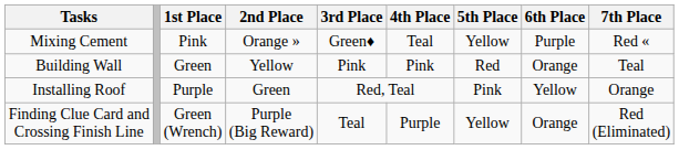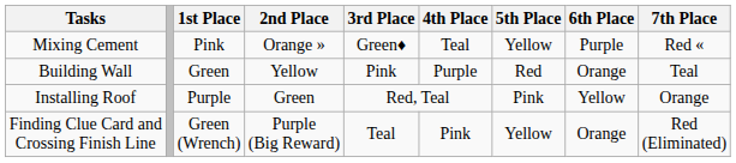Building Wall | 4th Place: Pink -> Purple
Finding Clue Card and Crossing Finish Line | 4th Place: Purple -> Pink
